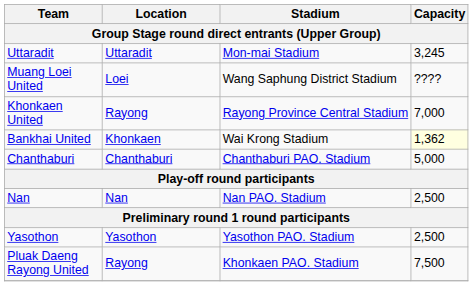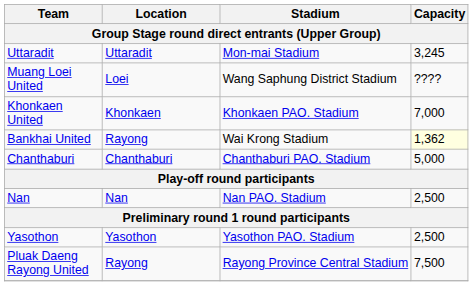Khonkaen United | Location: Rayong -> Khonkaen
Khonkaen United | Stadium: Rayong Province Central Stadium -> Khonkaen PAO. Stadium
Bankhai United | Location: Khonkaen -> Rayong
Pluak Daeng Rayong United | Stadium: Khonkaen PAO. Stadium -> Rayong Province Central Stadium
